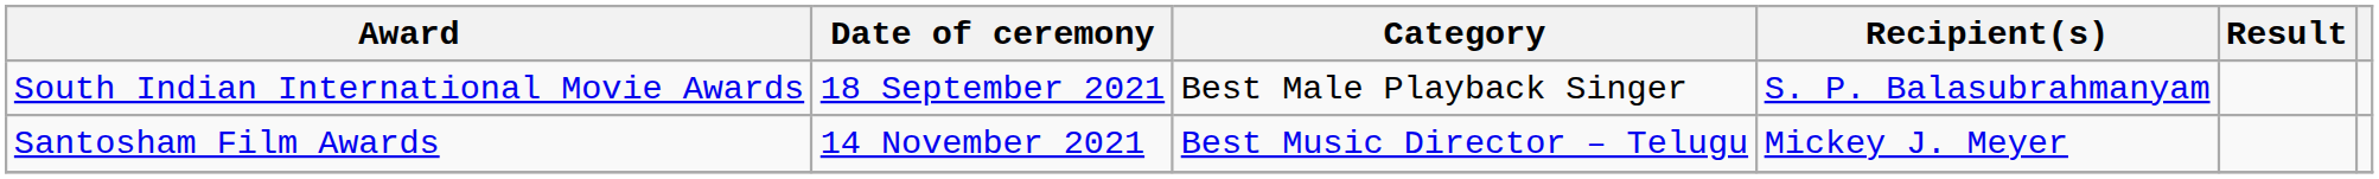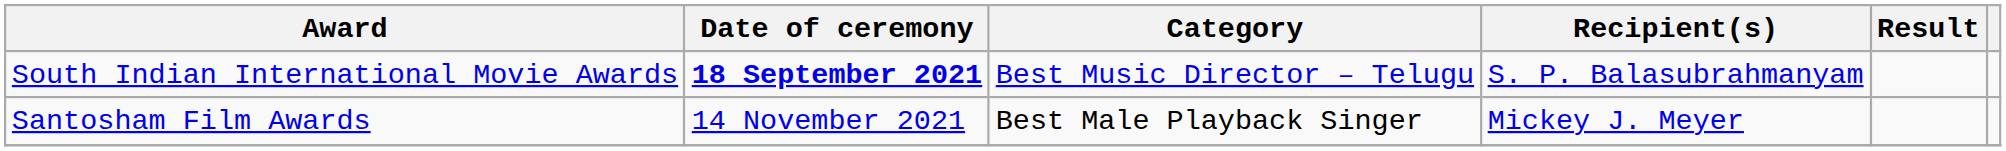South Indian International Movie Awards | Date of ceremony: normal -> bold
South Indian International Movie Awards | Category: Best Male Playback Singer -> Best Music Director – Telugu
Santosham Film Awards | Category: Best Music Director – Telugu -> Best Male Playback Singer
